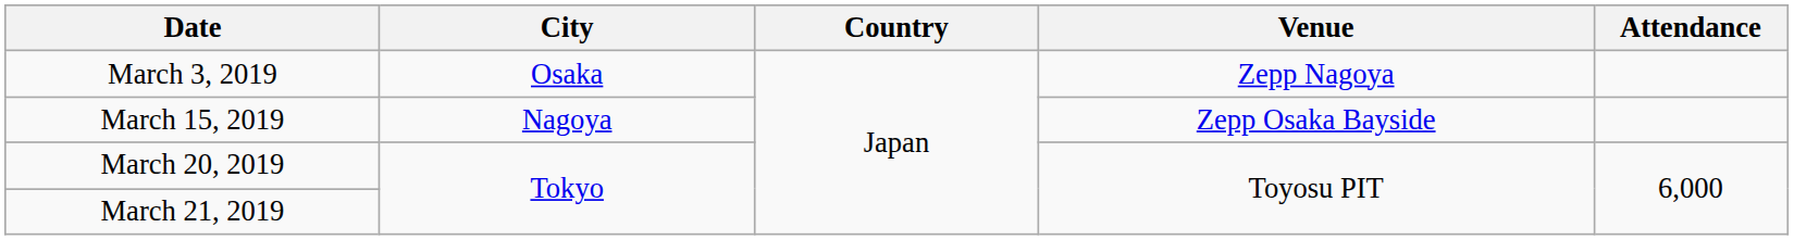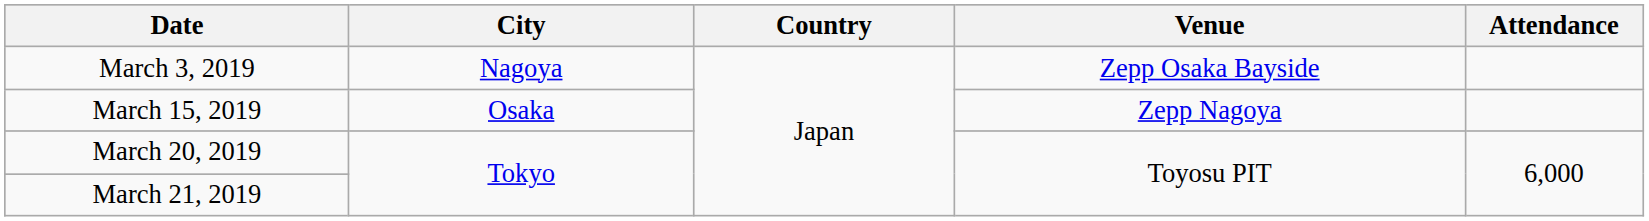March 3, 2019 | City: Osaka -> Nagoya
March 3, 2019 | Venue: Zepp Nagoya -> Zepp Osaka Bayside
March 15, 2019 | City: Nagoya -> Osaka
March 15, 2019 | Venue: Zepp Osaka Bayside -> Zepp Nagoya
